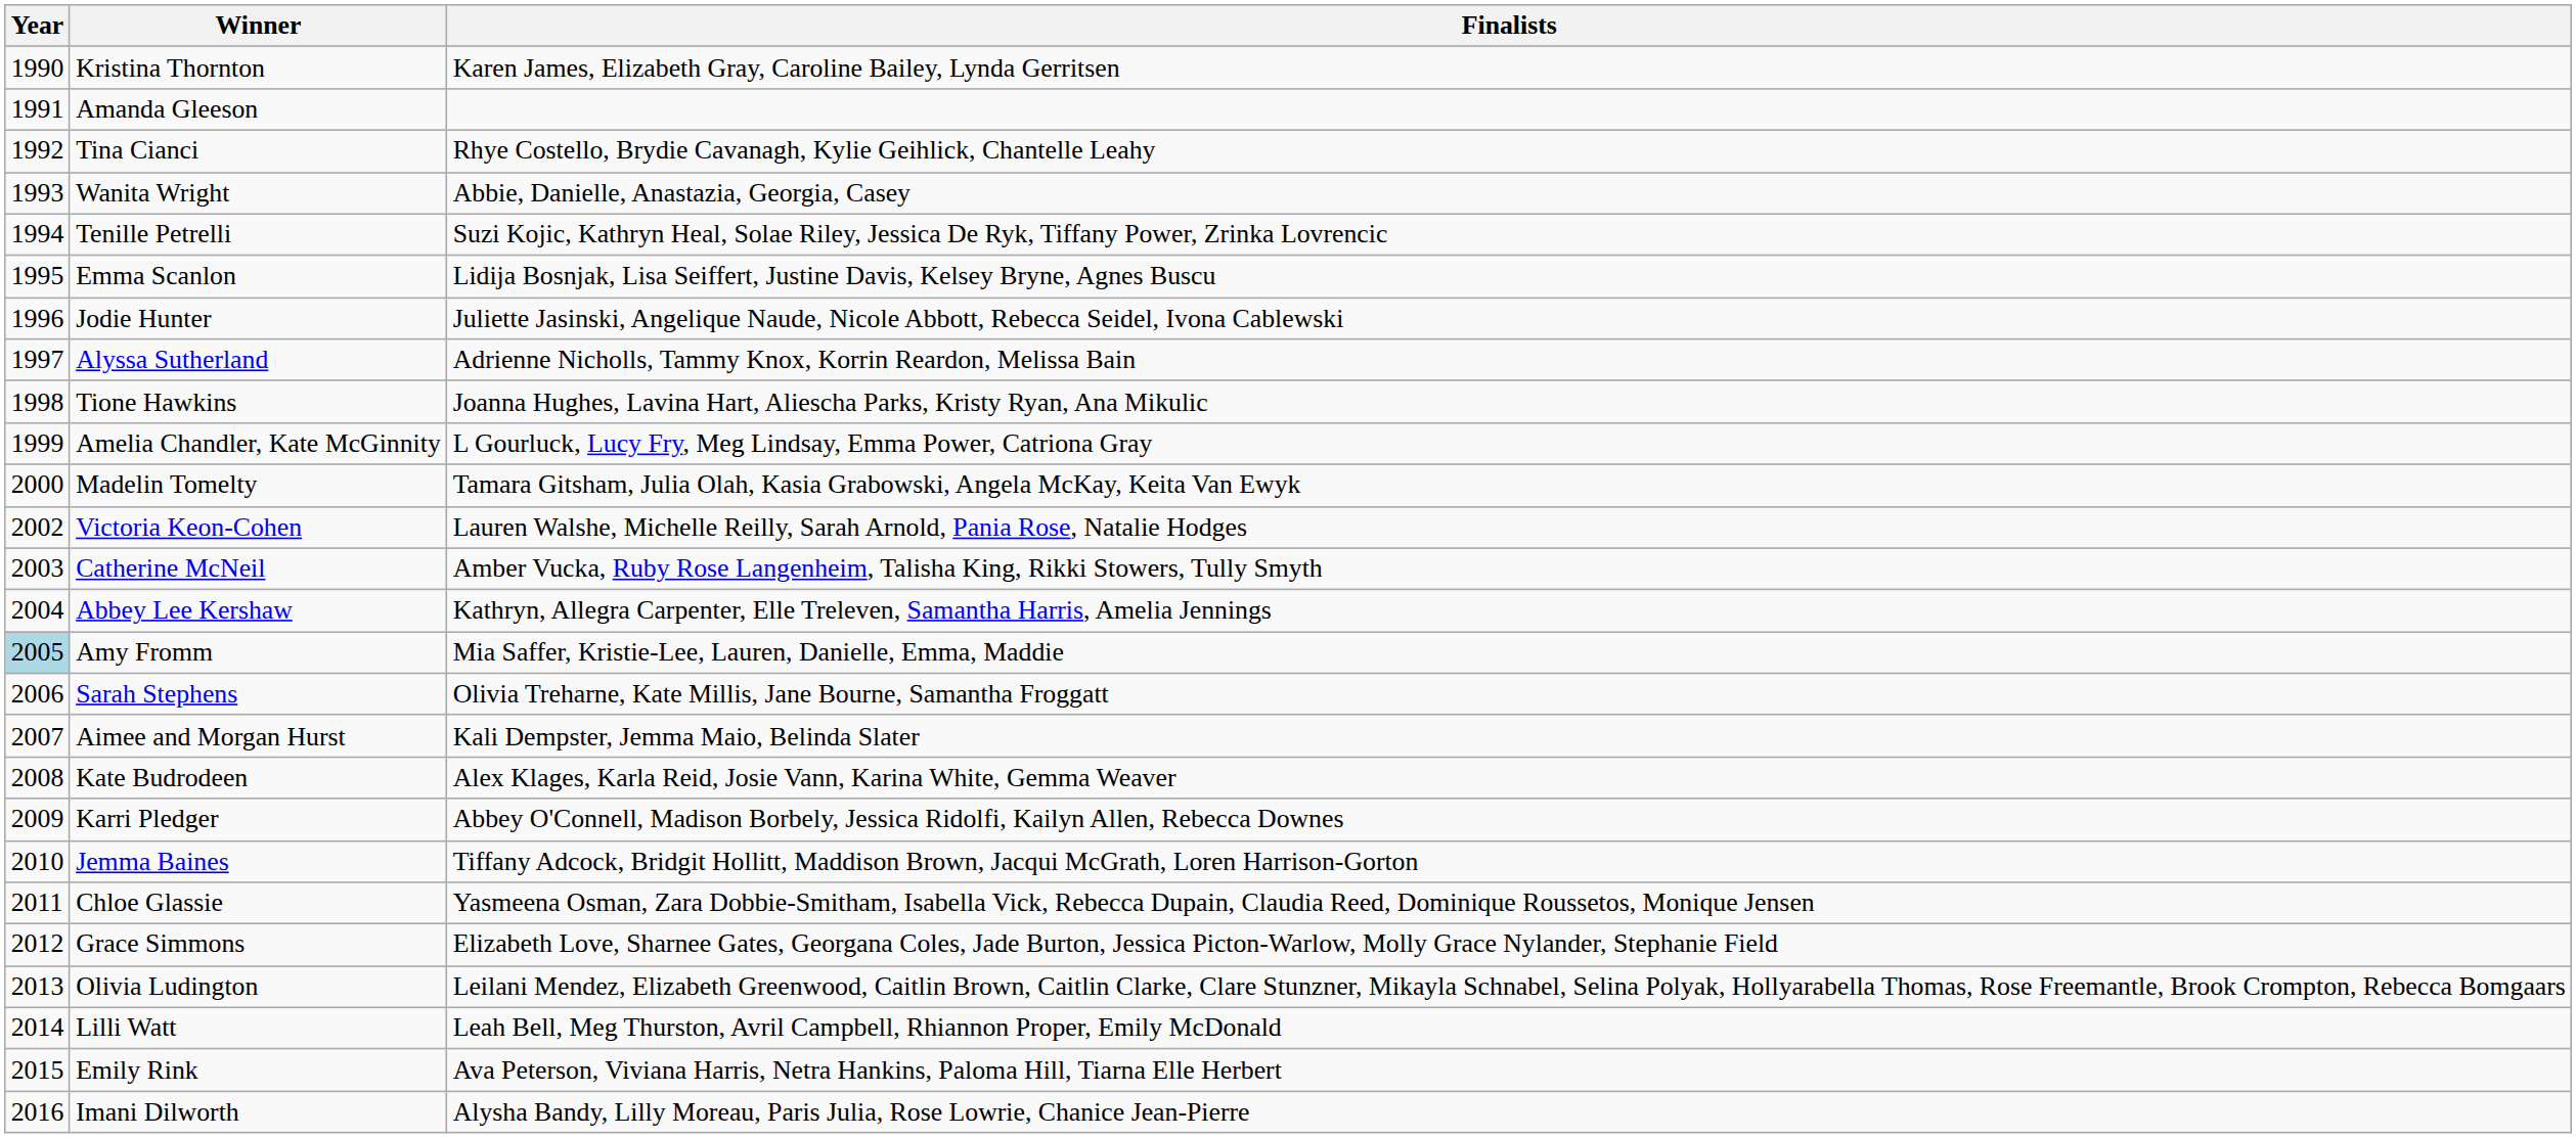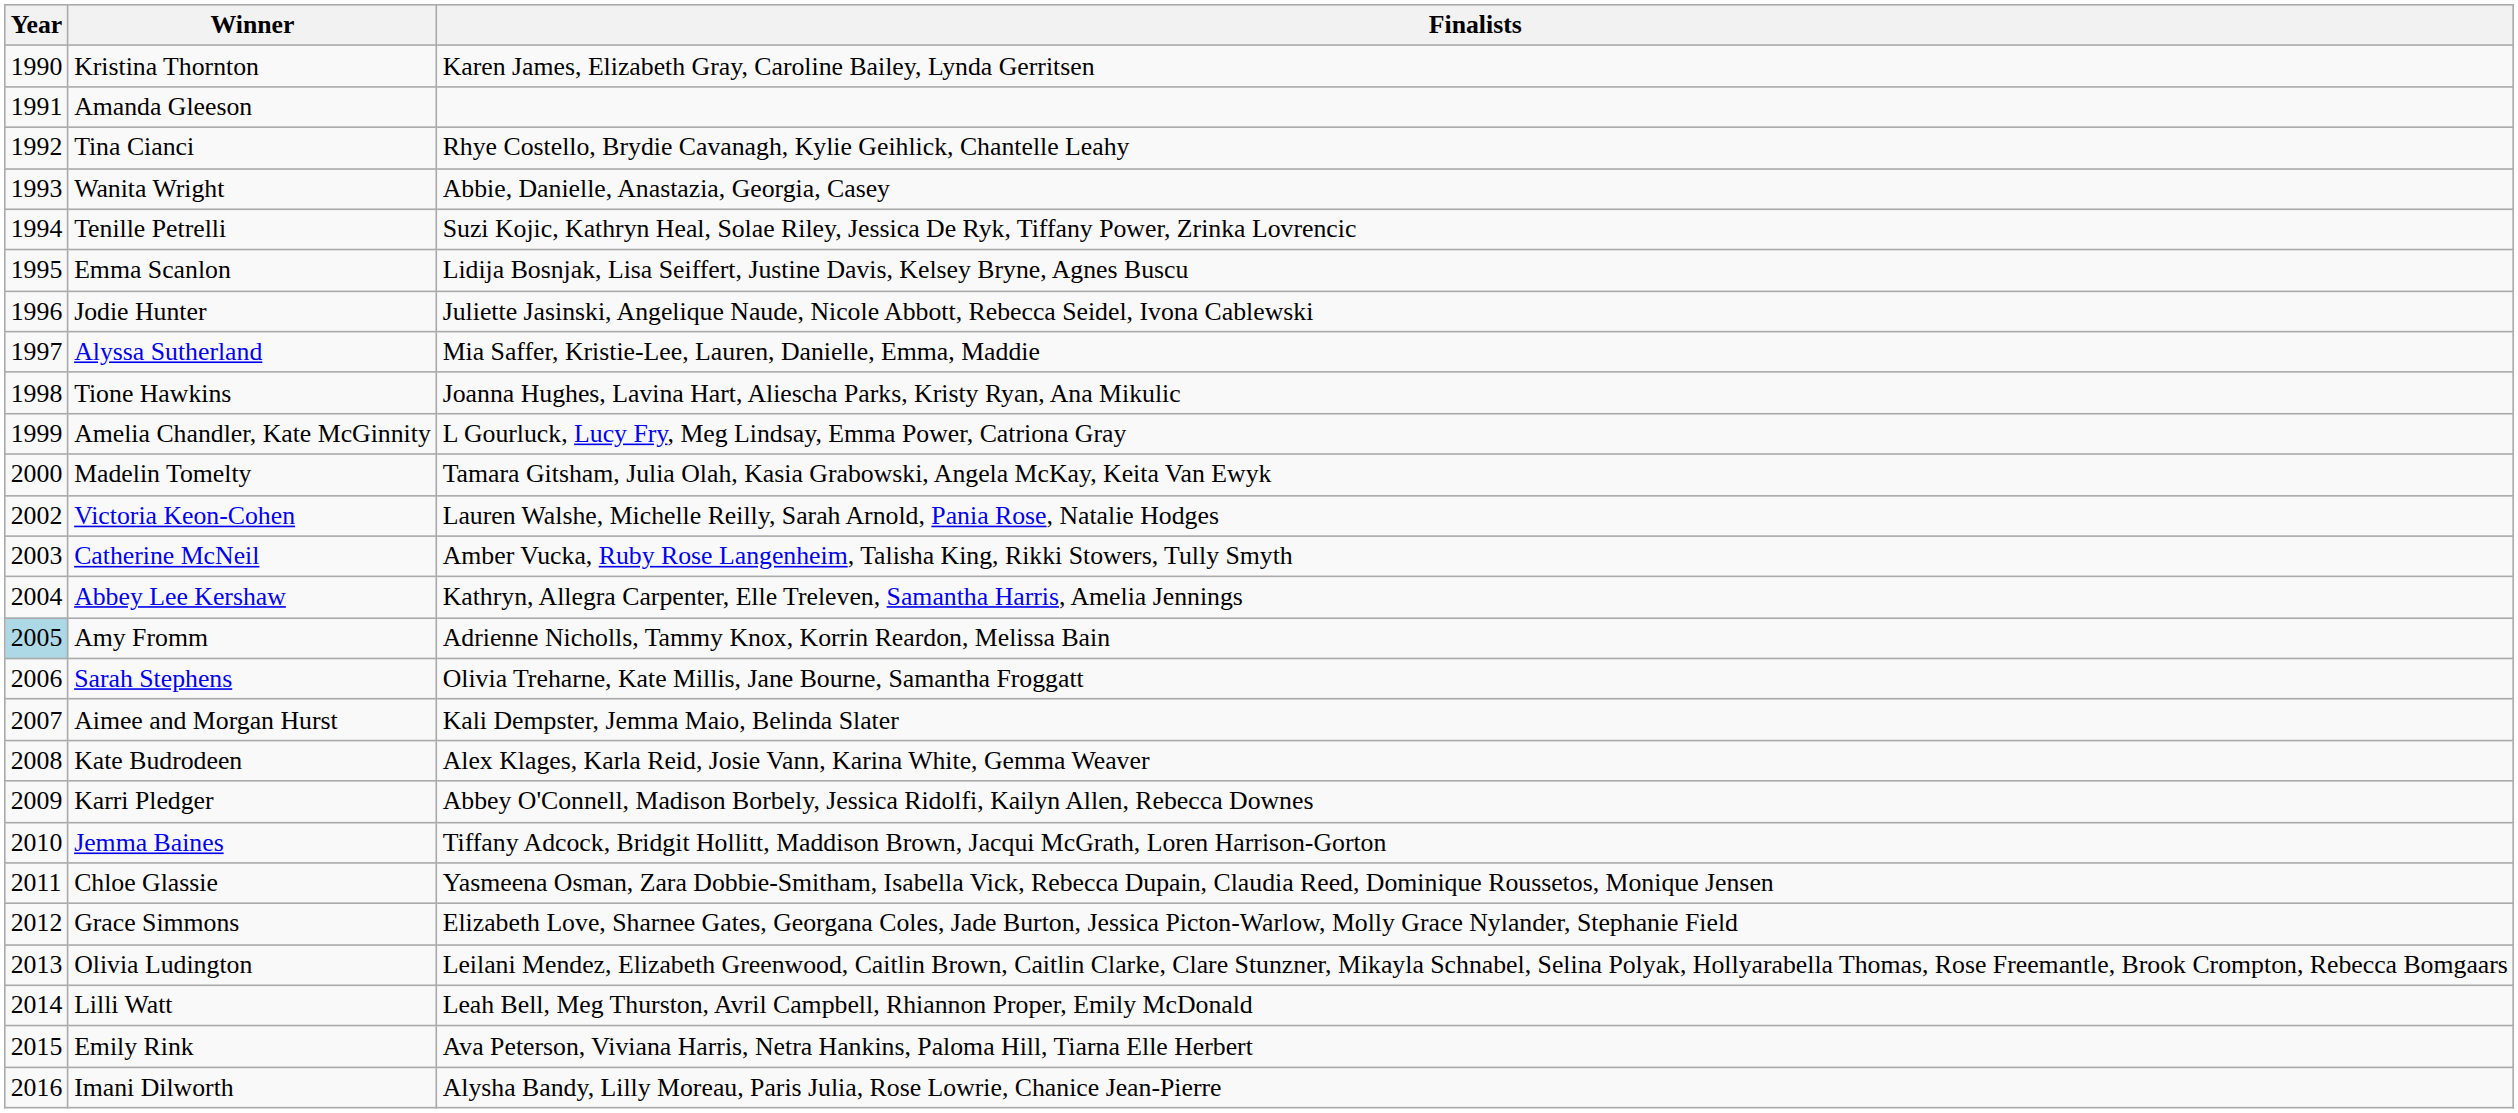Alyssa Sutherland | Finalists: Adrienne Nicholls, Tammy Knox, Korrin Reardon, Melissa Bain -> Mia Saffer, Kristie-Lee, Lauren, Danielle, Emma, Maddie
Amy Fromm | Finalists: Mia Saffer, Kristie-Lee, Lauren, Danielle, Emma, Maddie -> Adrienne Nicholls, Tammy Knox, Korrin Reardon, Melissa Bain
